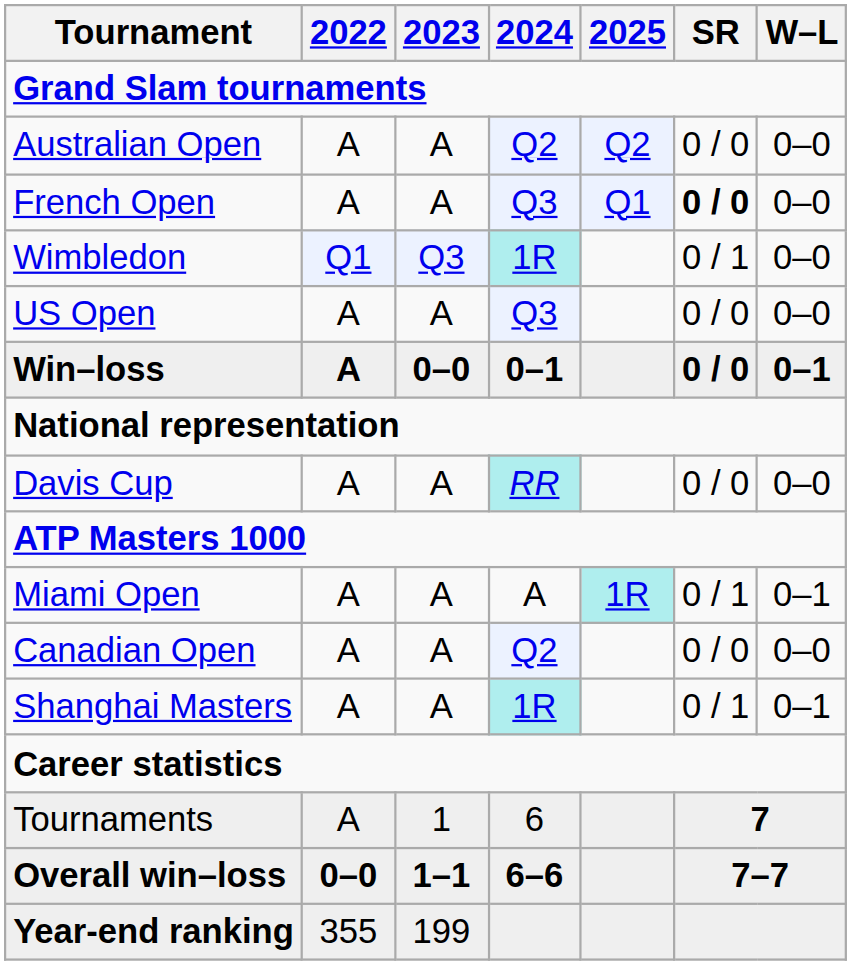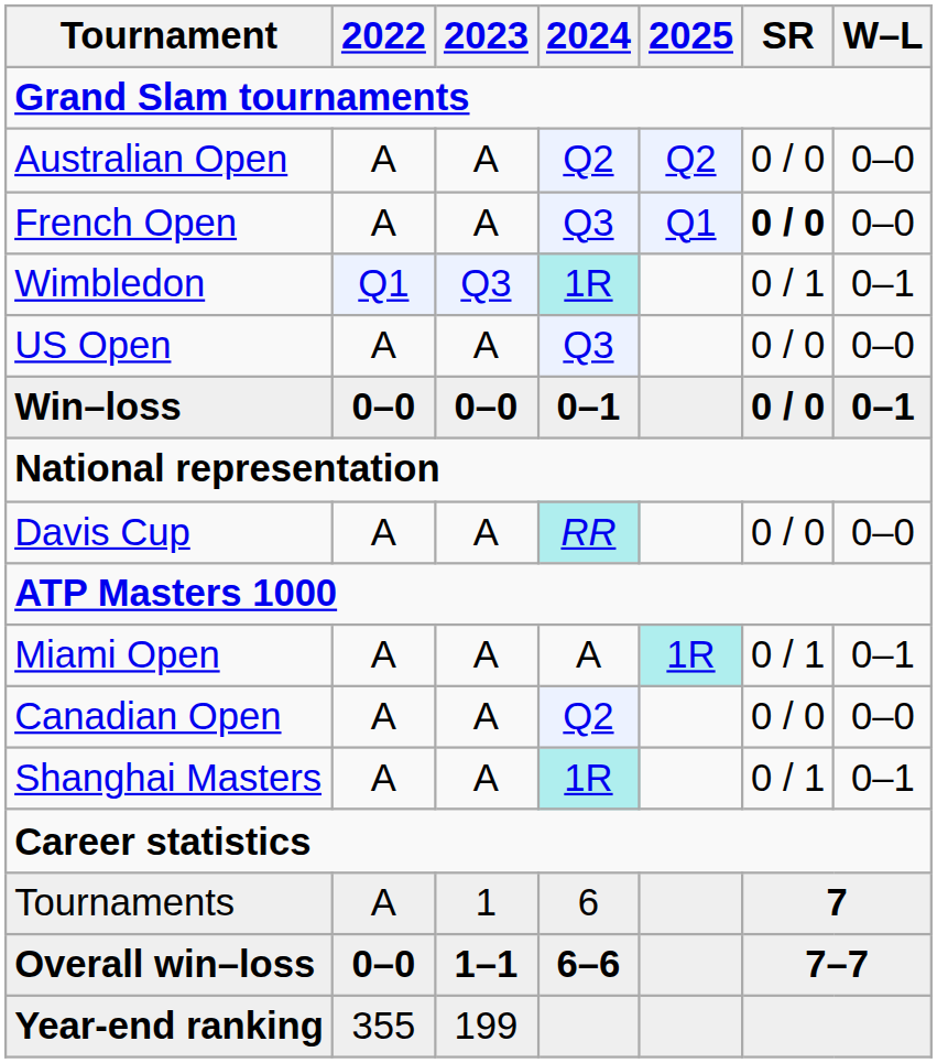Wimbledon | W–L: 0–0 -> 0–1
Win–loss | 2022: A -> 0–0
